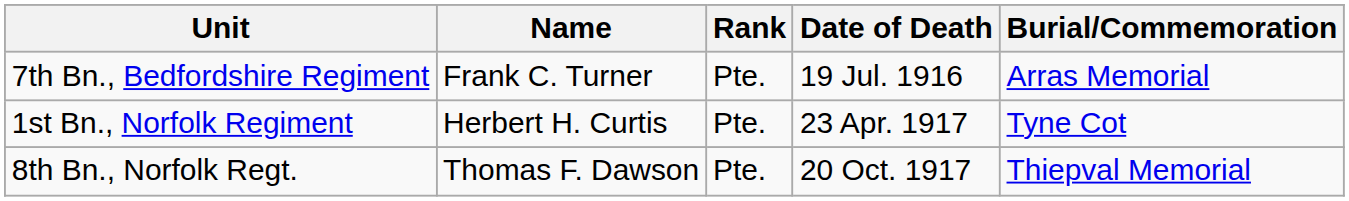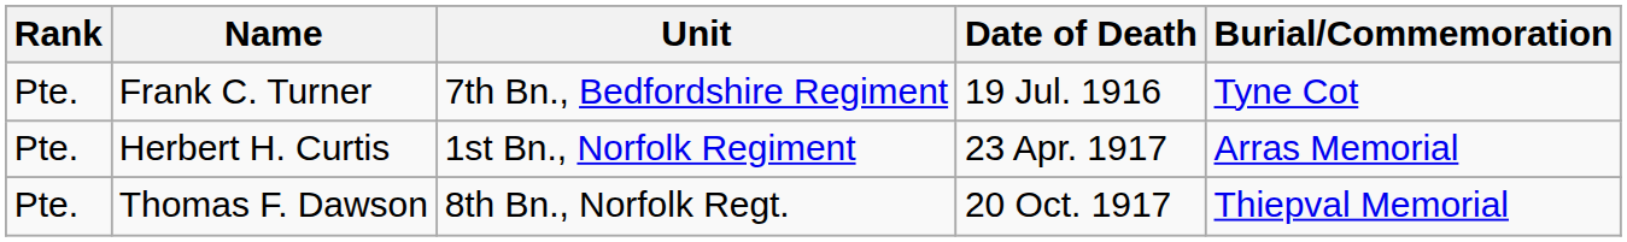columns swapped: Rank <-> Unit
Frank C. Turner | Burial/Commemoration: Arras Memorial -> Tyne Cot
Herbert H. Curtis | Burial/Commemoration: Tyne Cot -> Arras Memorial
